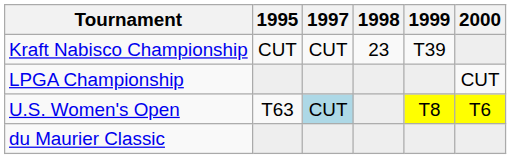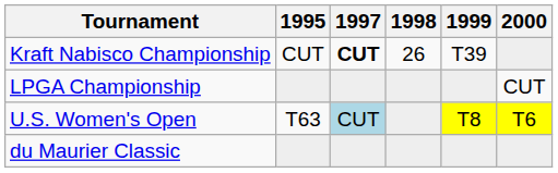Kraft Nabisco Championship | 1997: normal -> bold
Kraft Nabisco Championship | 1998: 23 -> 26
